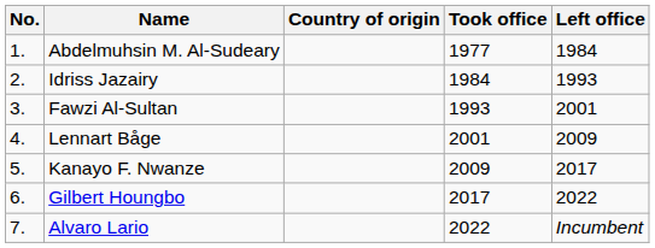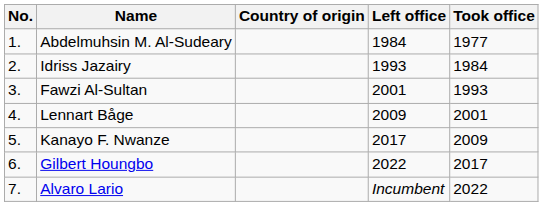columns swapped: Took office <-> Left office
